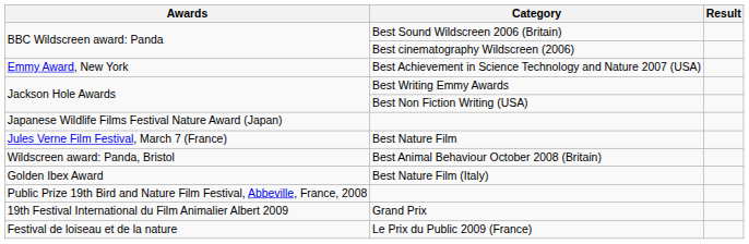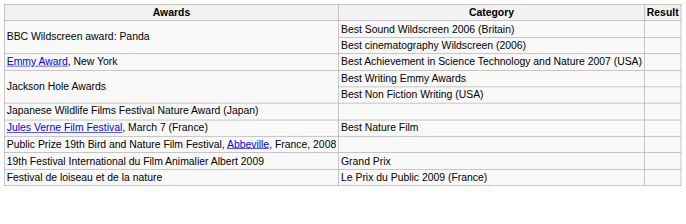- row: Wildscreen award: Panda, Bristol | Best Animal Behaviour October 2008 (Britain)
- row: Golden Ibex Award | Best Nature Film (Italy)
